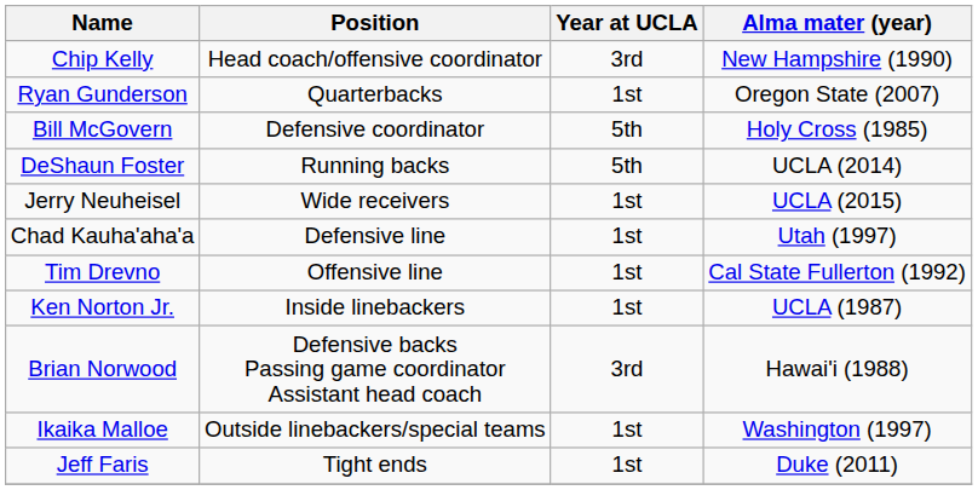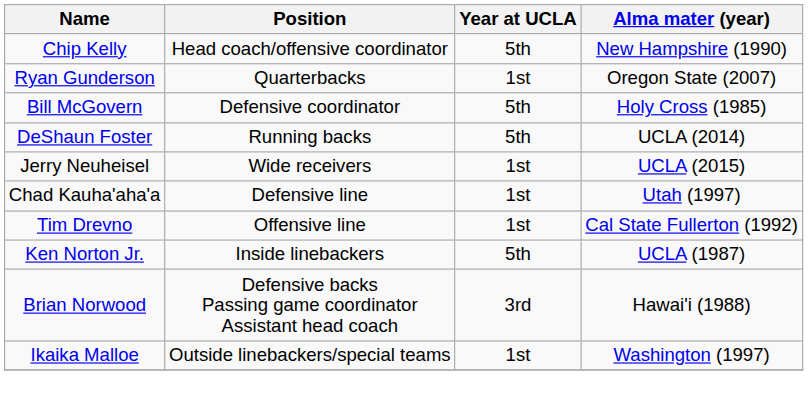Chip Kelly | Year at UCLA: 3rd -> 5th
Ken Norton Jr. | Year at UCLA: 1st -> 5th
- row: Jeff Faris | Tight ends | 1st | Duke (2011)
